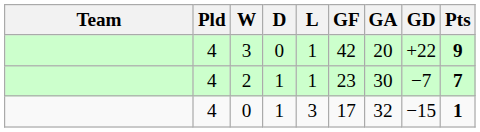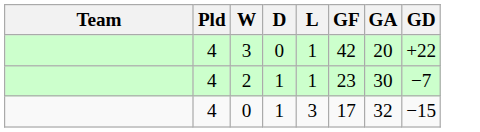- column: Pts | 9 | 7 | 1
